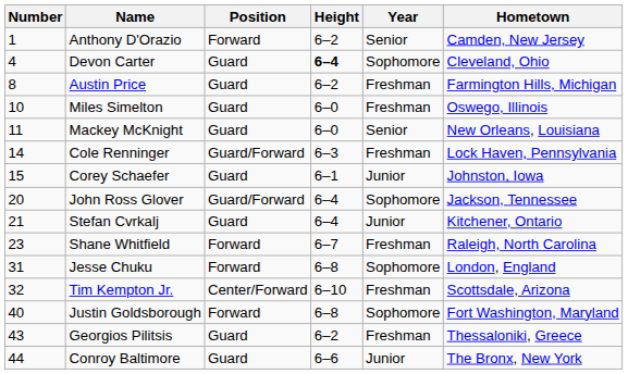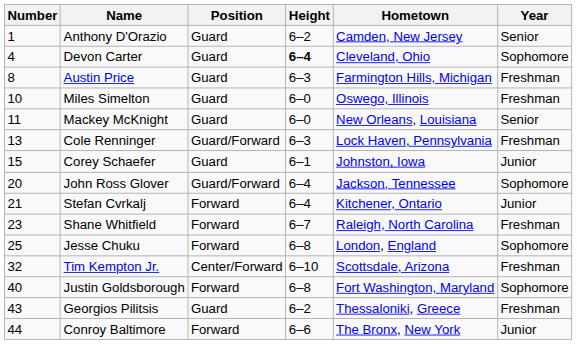columns swapped: Year <-> Hometown
Anthony D'Orazio | Position: Forward -> Guard
Austin Price | Height: 6–2 -> 6–3
Cole Renninger | Number: 14 -> 13
Stefan Cvrkalj | Position: Guard -> Forward
Jesse Chuku | Number: 31 -> 25
Conroy Baltimore | Position: Guard -> Forward
